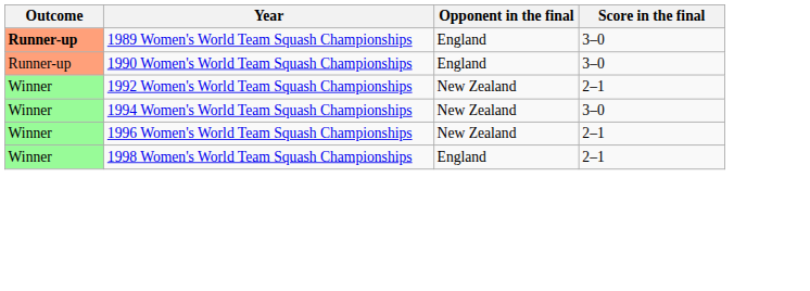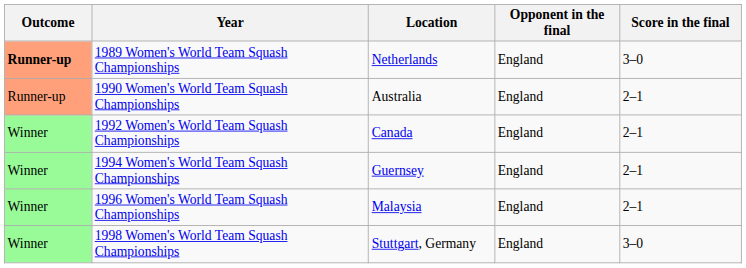+ column: Location | Netherlands | Australia | Canada | Guernsey | Malaysia | Stuttgart, Germany
1990 Women's World Team Squash Championships | Score in the final: 3–0 -> 2–1
1992 Women's World Team Squash Championships | Opponent in the final: New Zealand -> England
1994 Women's World Team Squash Championships | Opponent in the final: New Zealand -> England
1994 Women's World Team Squash Championships | Score in the final: 3–0 -> 2–1
1996 Women's World Team Squash Championships | Opponent in the final: New Zealand -> England
1998 Women's World Team Squash Championships | Score in the final: 2–1 -> 3–0
